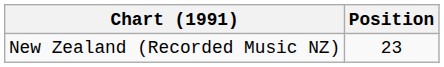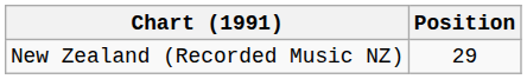New Zealand (Recorded Music NZ) | Position: 23 -> 29
